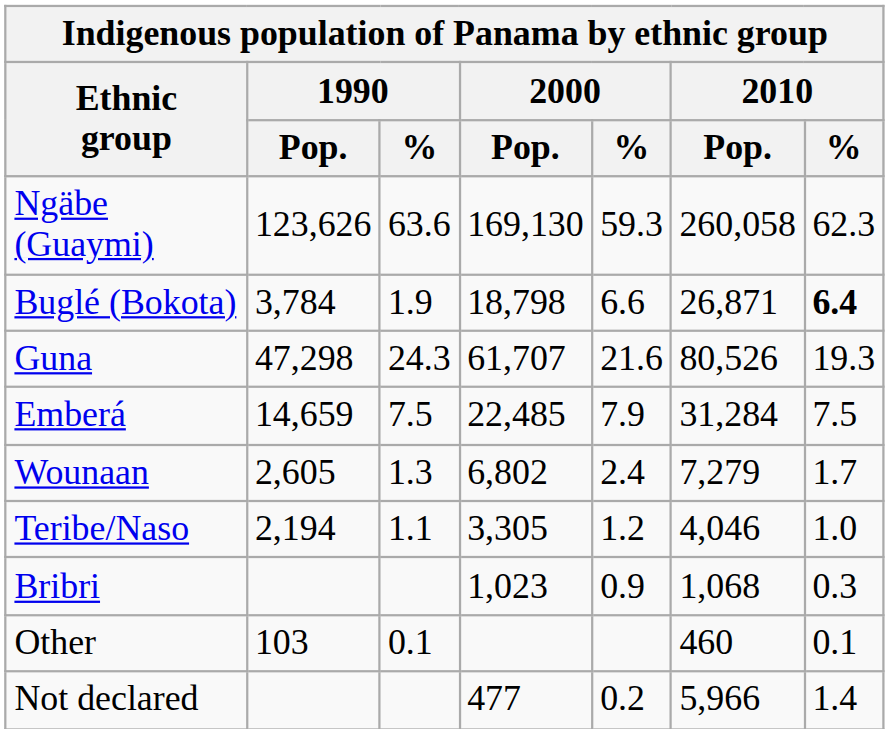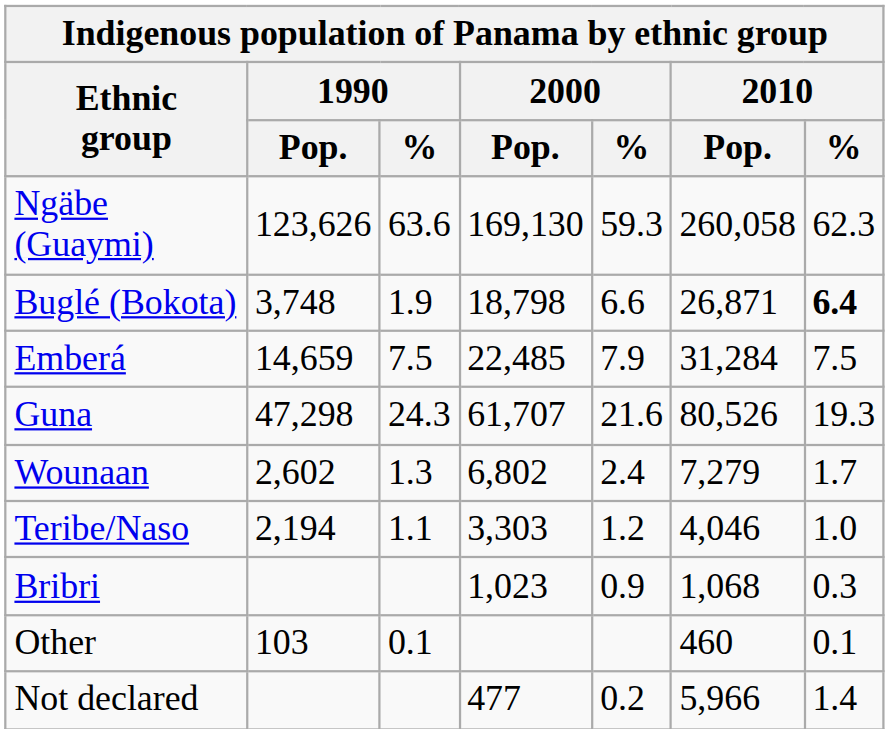Buglé (Bokota) | 1990 / Pop.: 3,784 -> 3,748
rows swapped: Guna <-> Emberá
Wounaan | 1990 / Pop.: 2,605 -> 2,602
Teribe/Naso | 2000 / Pop.: 3,305 -> 3,303
